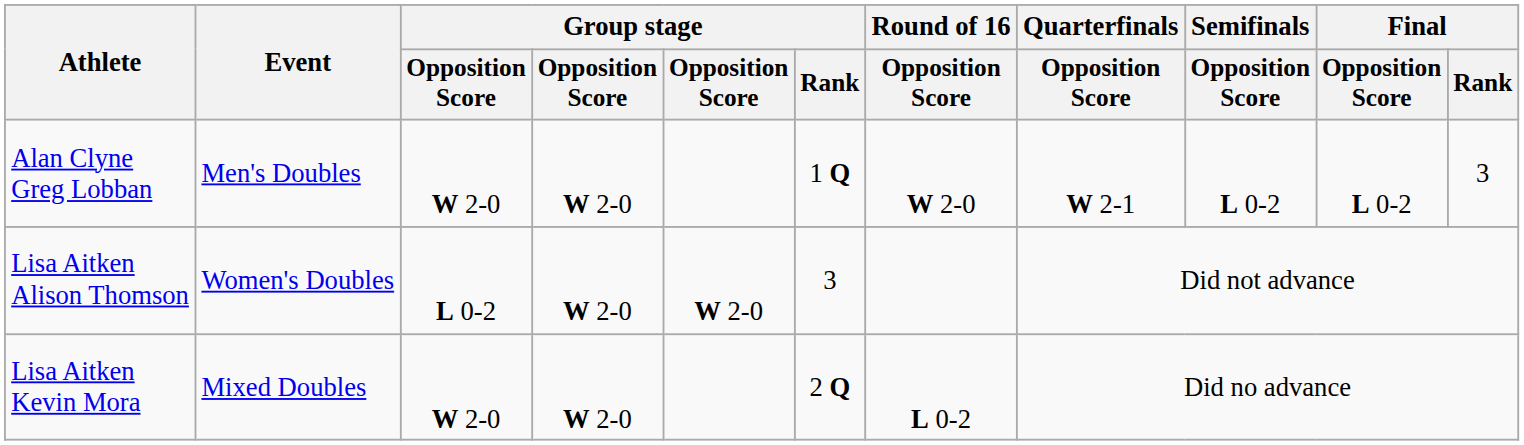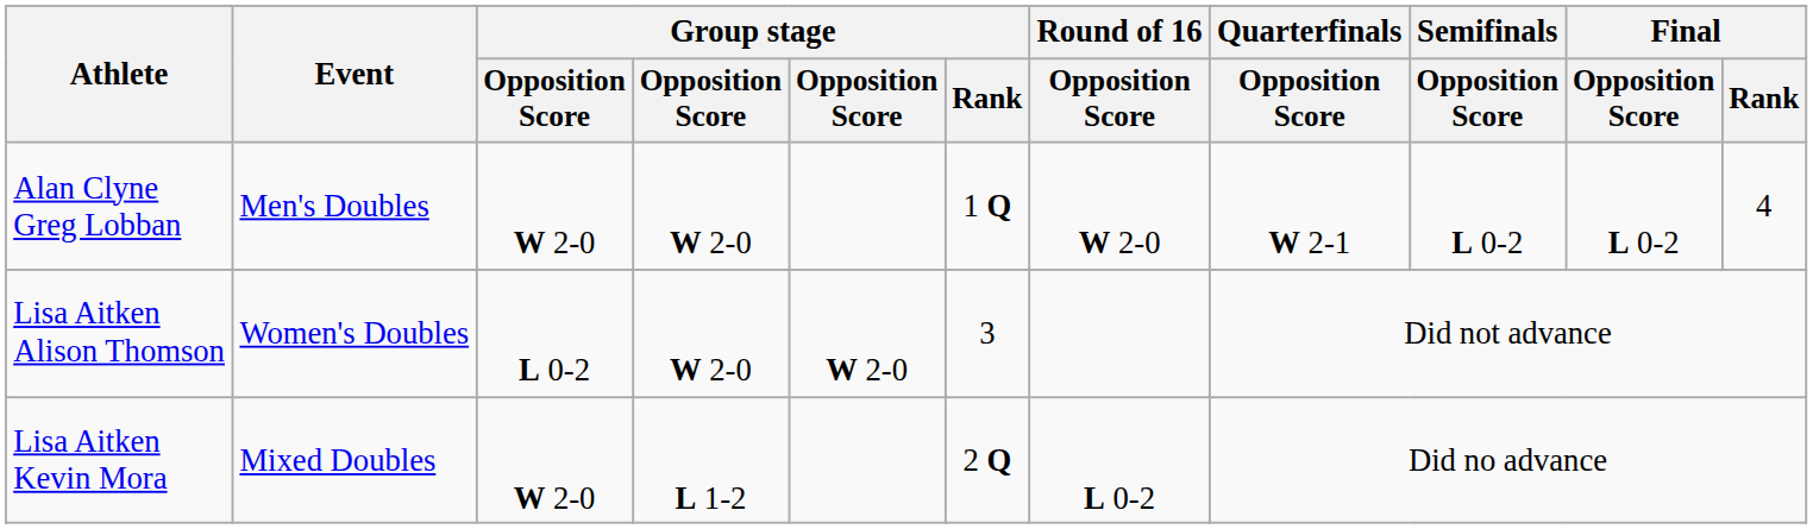Alan Clyne Greg Lobban | Final / Rank: 3 -> 4
Lisa Aitken Kevin Mora | column 4: W 2-0 -> L 1-2
